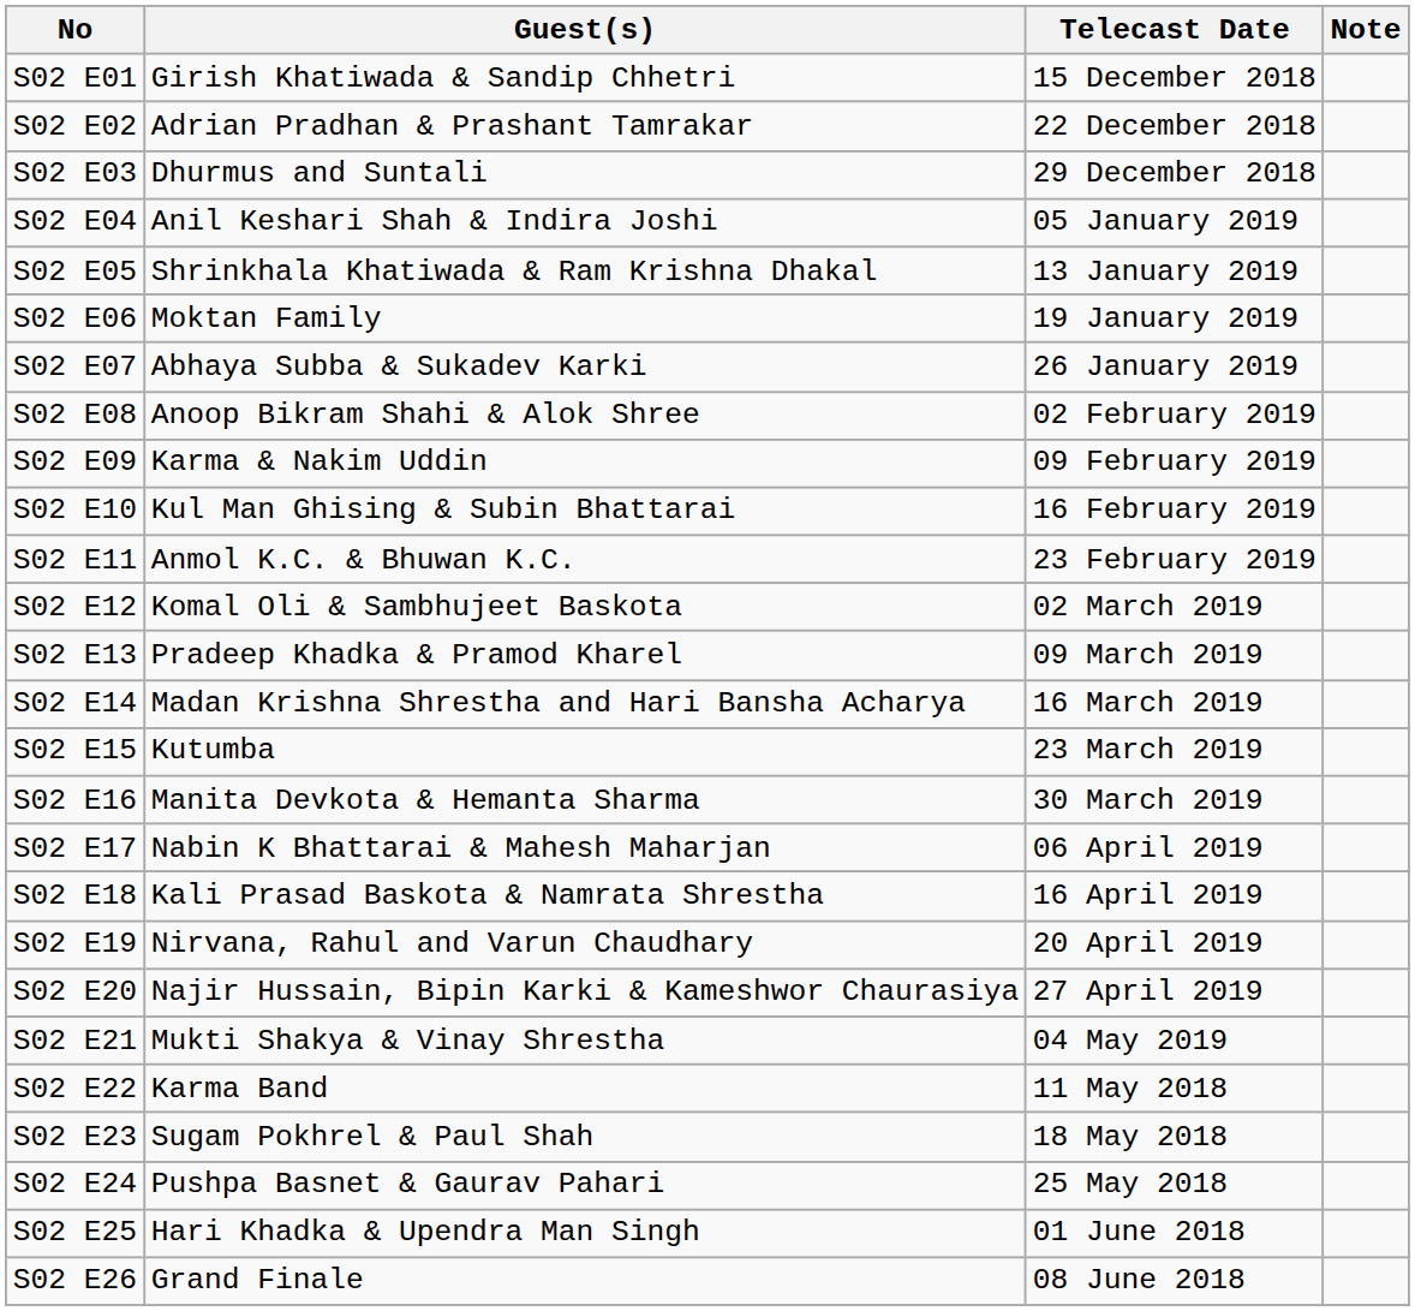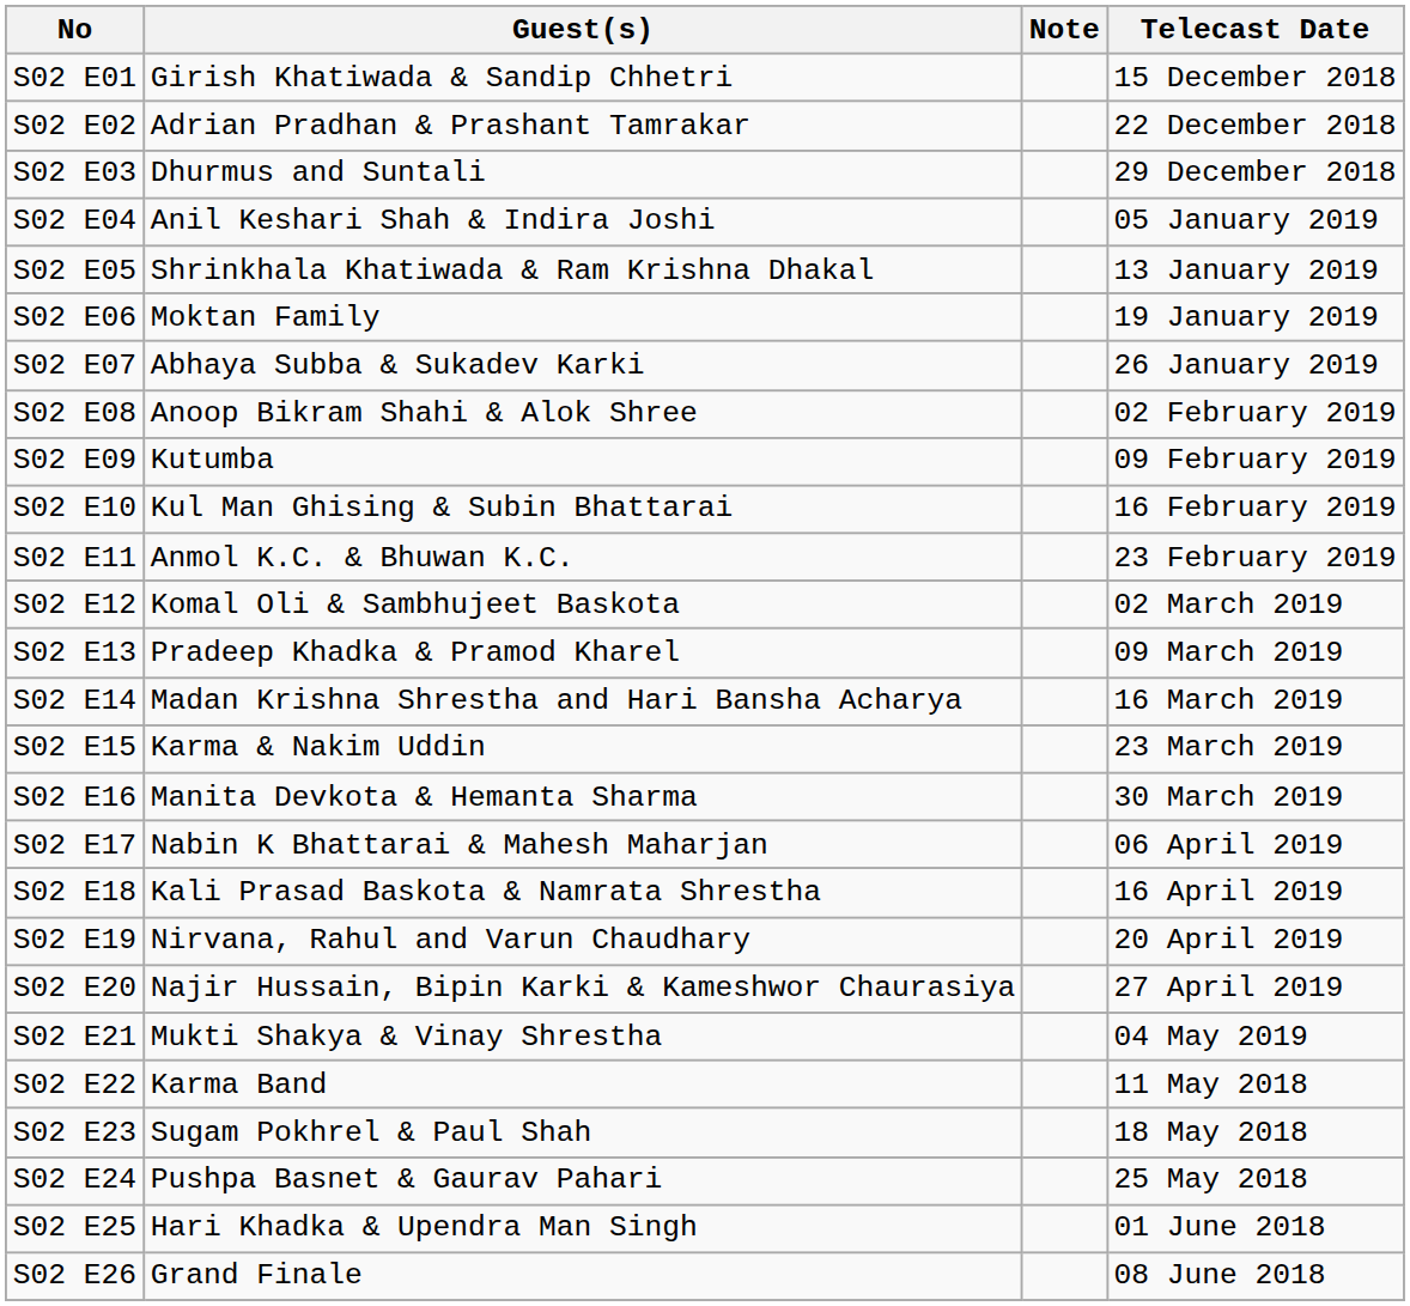columns swapped: Telecast Date <-> Note
S02 E09 | Guest(s): Karma & Nakim Uddin -> Kutumba
S02 E15 | Guest(s): Kutumba -> Karma & Nakim Uddin
